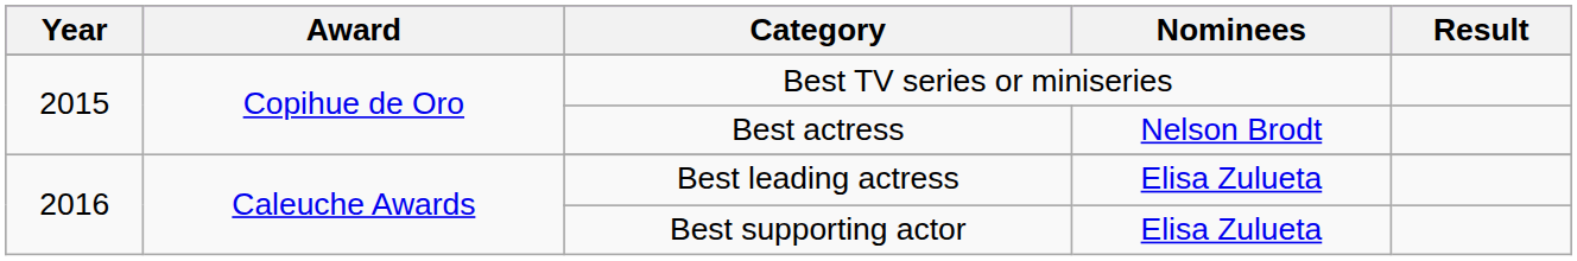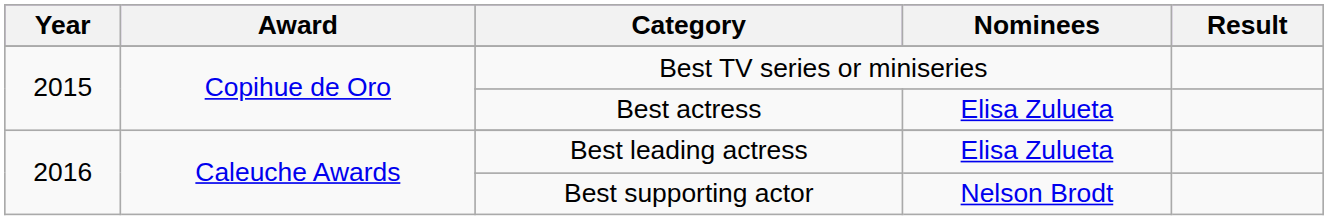Best actress | Nominees: Nelson Brodt -> Elisa Zulueta
Best supporting actor | Nominees: Elisa Zulueta -> Nelson Brodt
